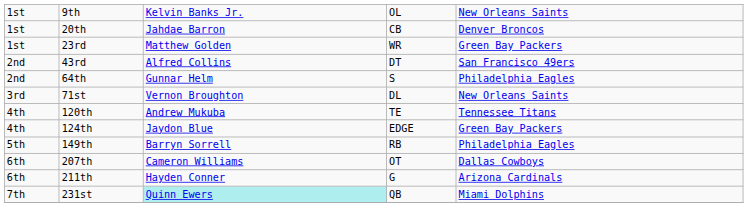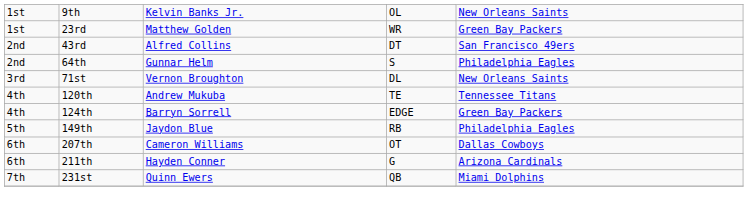- row: 1st | 20th | Jahdae Barron | CB | Denver Broncos
124th | column 3: Jaydon Blue -> Barryn Sorrell
149th | column 3: Barryn Sorrell -> Jaydon Blue
231st | column 3: paleturquoise background -> no background
